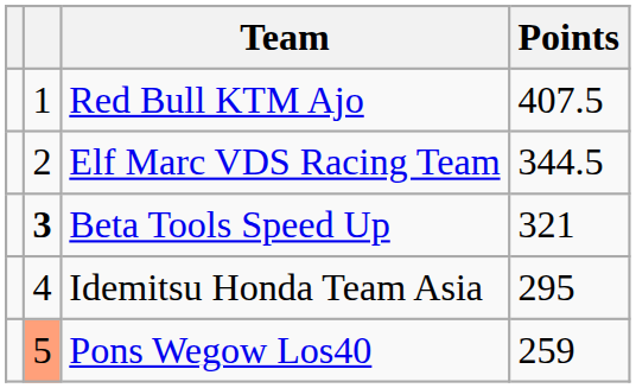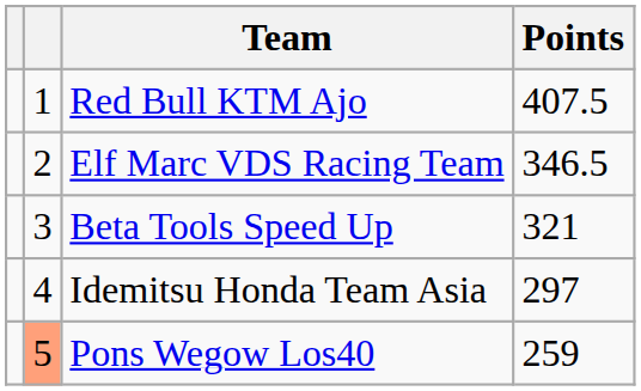Elf Marc VDS Racing Team | Points: 344.5 -> 346.5
Beta Tools Speed Up | column 2: bold -> normal
Idemitsu Honda Team Asia | Points: 295 -> 297
